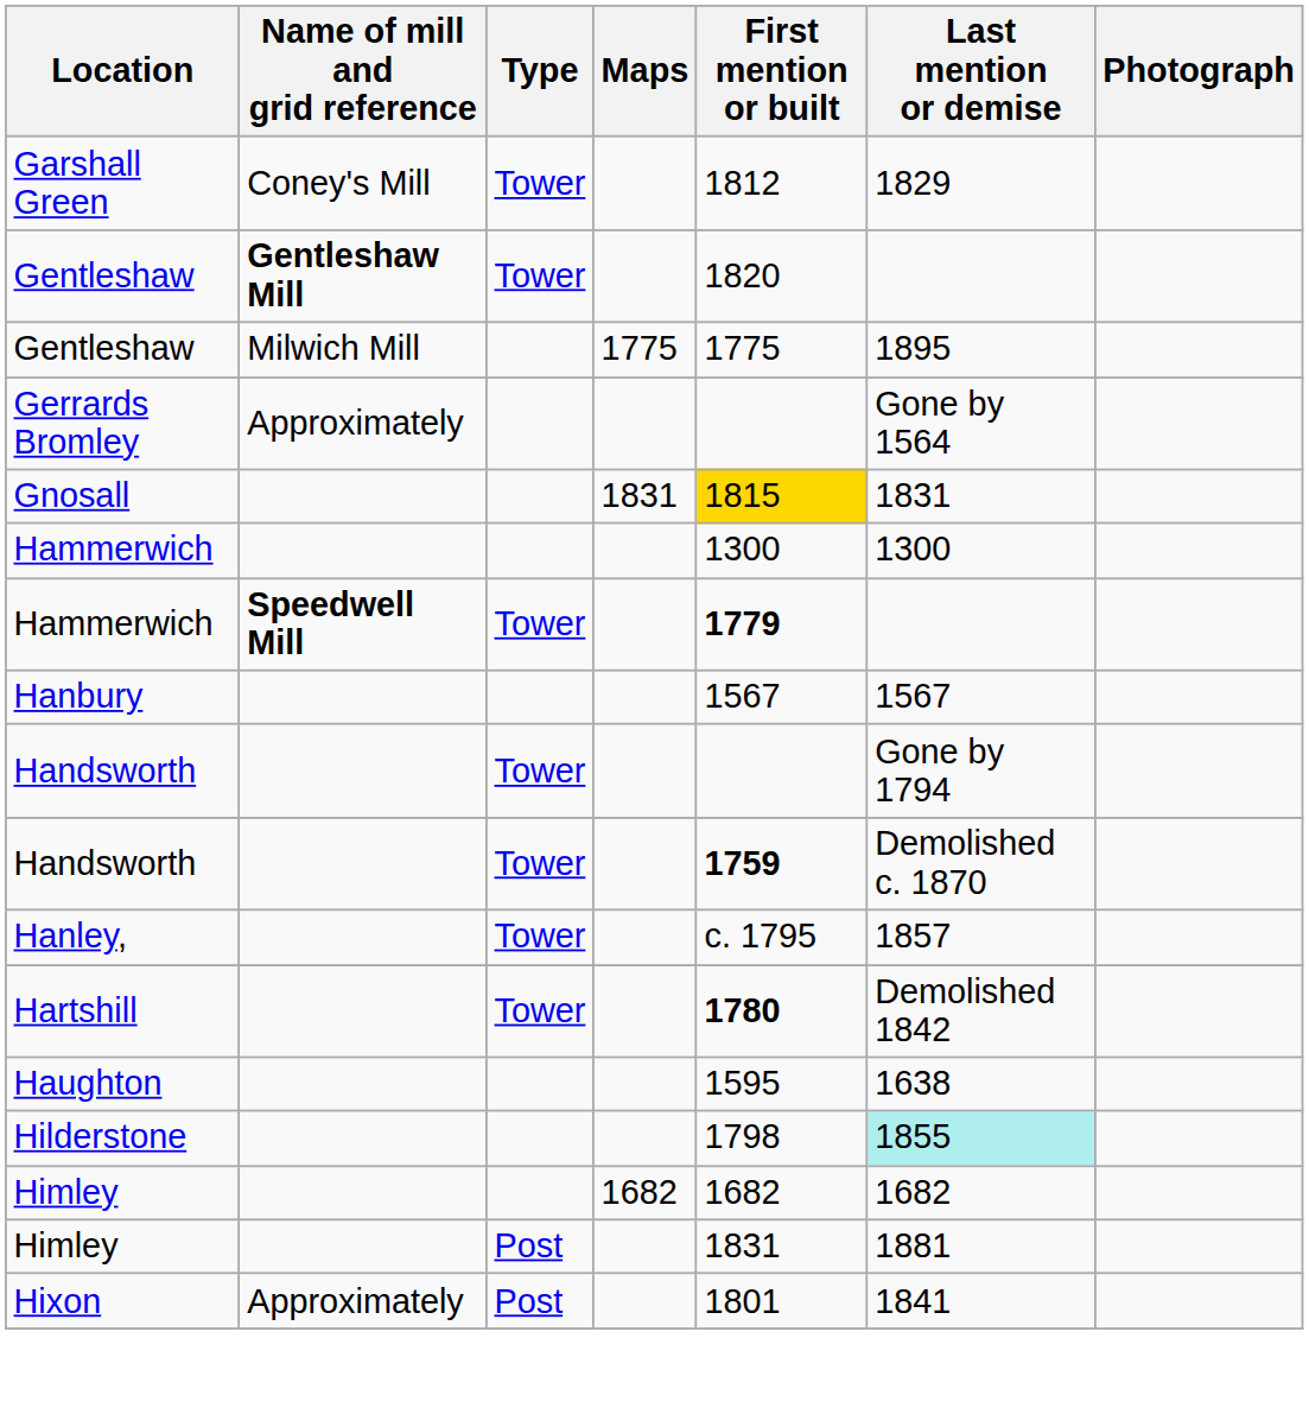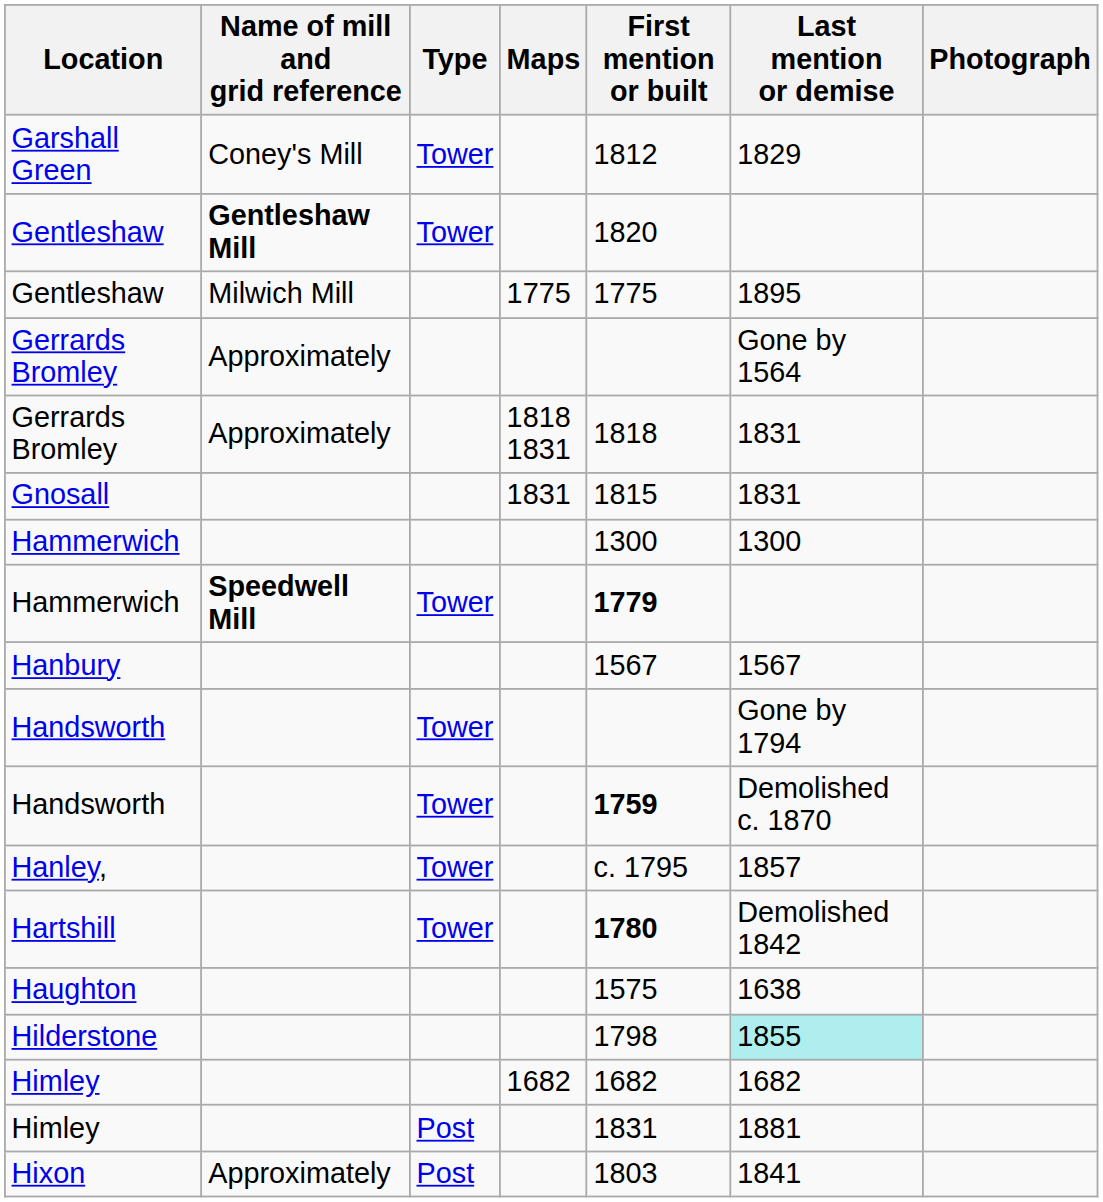+ row: Gerrards Bromley | Approximately | 1818 1831 | 1818 | 1831
Gnosall | First mention or built: gold background -> no background
Haughton | First mention or built: 1595 -> 1575
Hixon | First mention or built: 1801 -> 1803
